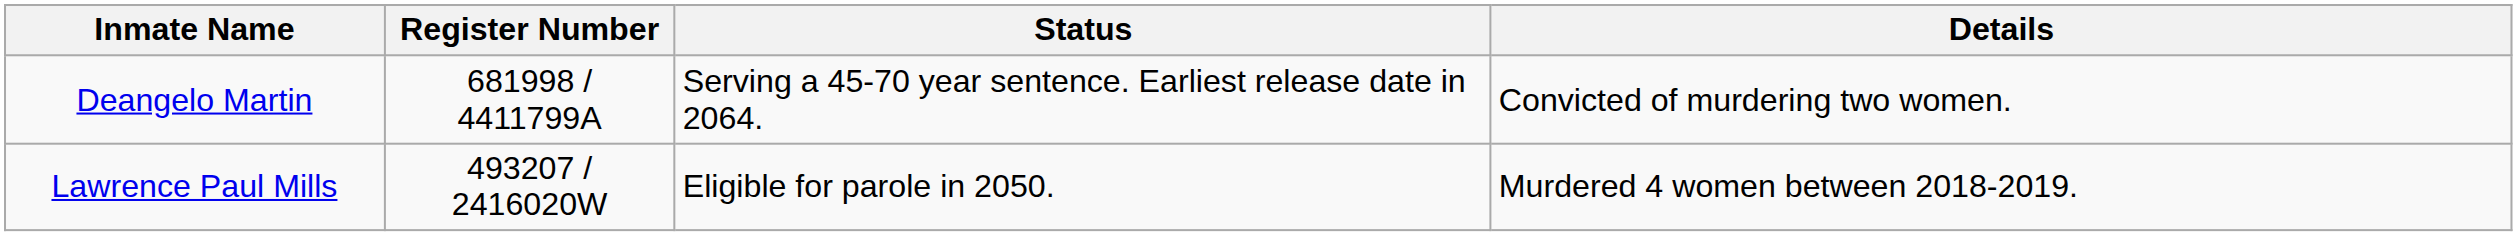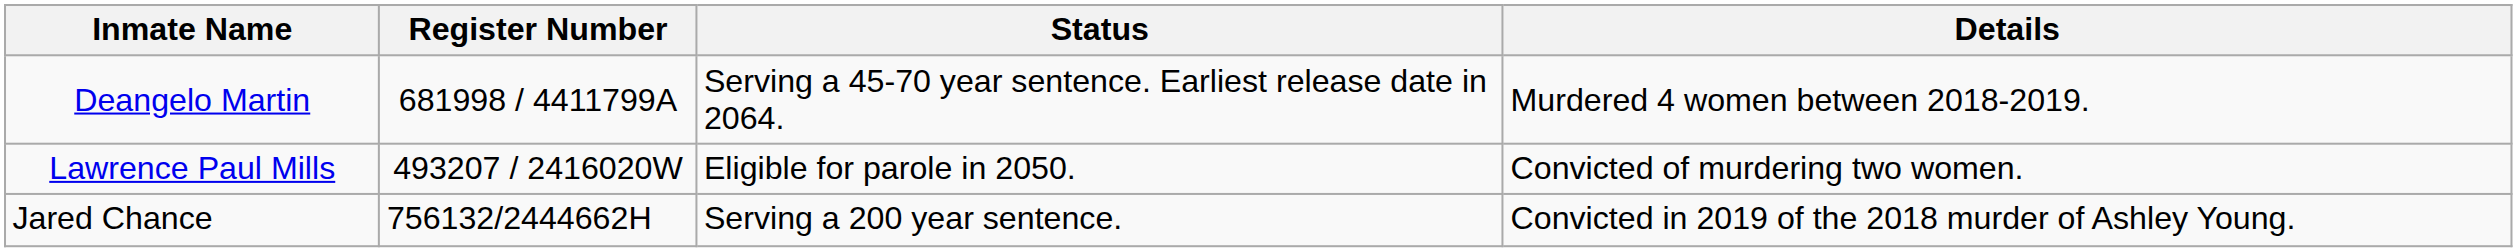Deangelo Martin | Details: Convicted of murdering two women. -> Murdered 4 women between 2018-2019.
Lawrence Paul Mills | Details: Murdered 4 women between 2018-2019. -> Convicted of murdering two women.
+ row: Jared Chance | 756132/2444662H | Serving a 200 year sentence. | Convicted in 2019 of the 2018 murder of Ashley Young.
